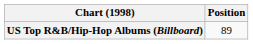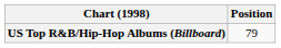US Top R&B/Hip-Hop Albums (Billboard) | Position: 89 -> 79
